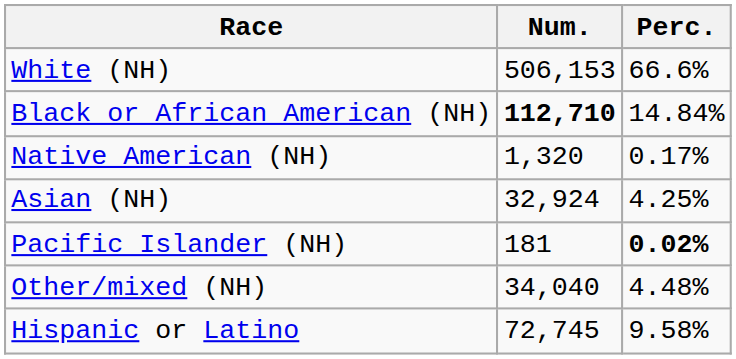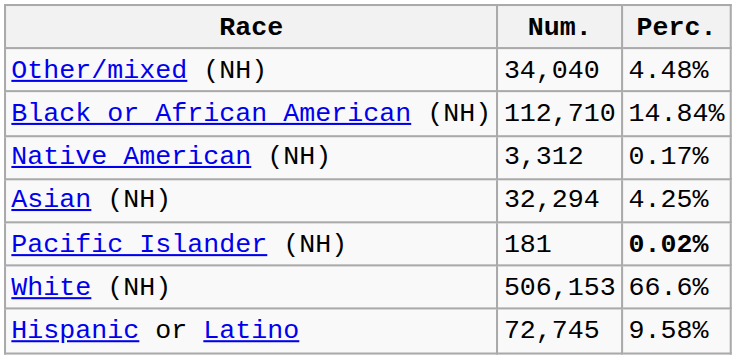rows swapped: White (NH) <-> Other/mixed (NH)
Black or African American (NH) | Num.: bold -> normal
Native American (NH) | Num.: 1,320 -> 3,312
Asian (NH) | Num.: 32,924 -> 32,294
